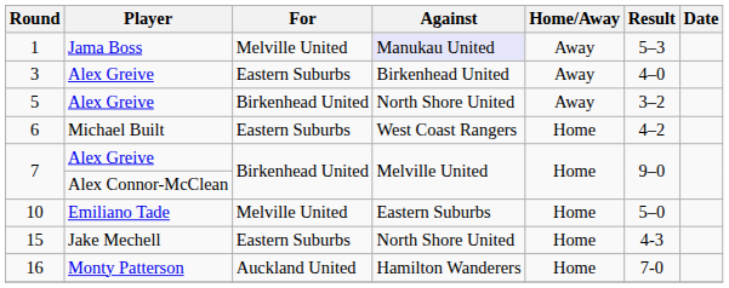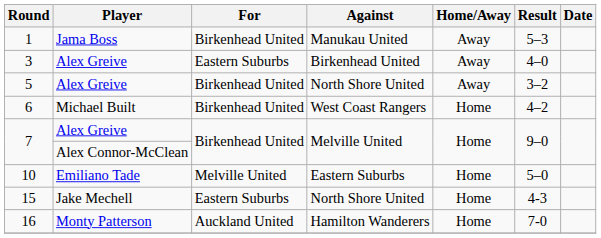1 | For: Melville United -> Birkenhead United
1 | Against: lavender background -> no background
6 | For: Eastern Suburbs -> Birkenhead United
